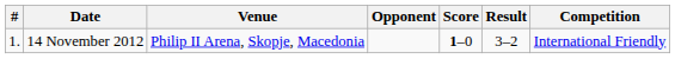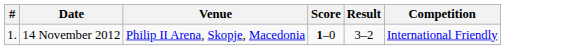- column: Opponent
